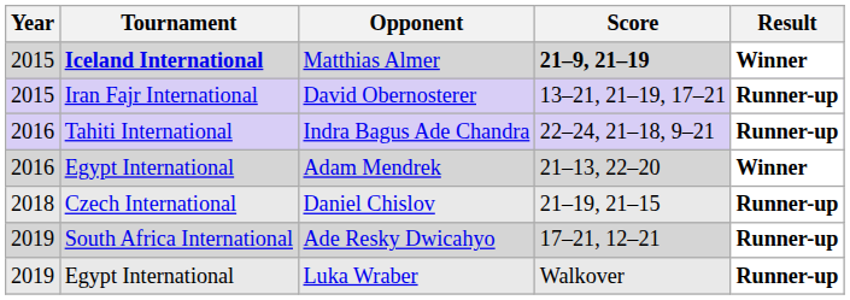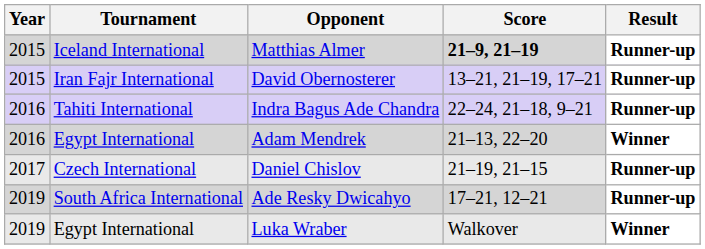Matthias Almer | Tournament: bold -> normal
Matthias Almer | Result: Winner -> Runner-up
Daniel Chislov | Year: 2018 -> 2017
Luka Wraber | Result: Runner-up -> Winner
